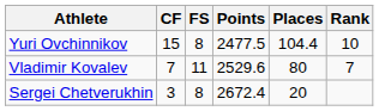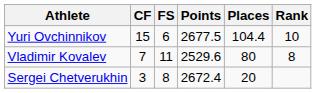Yuri Ovchinnikov | FS: 8 -> 6
Yuri Ovchinnikov | Points: 2477.5 -> 2677.5
Vladimir Kovalev | Rank: 7 -> 8
